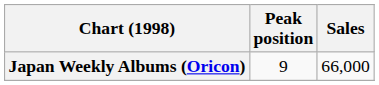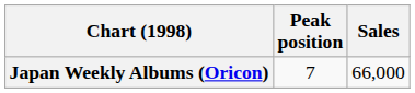Japan Weekly Albums (Oricon) | Peak position: 9 -> 7
